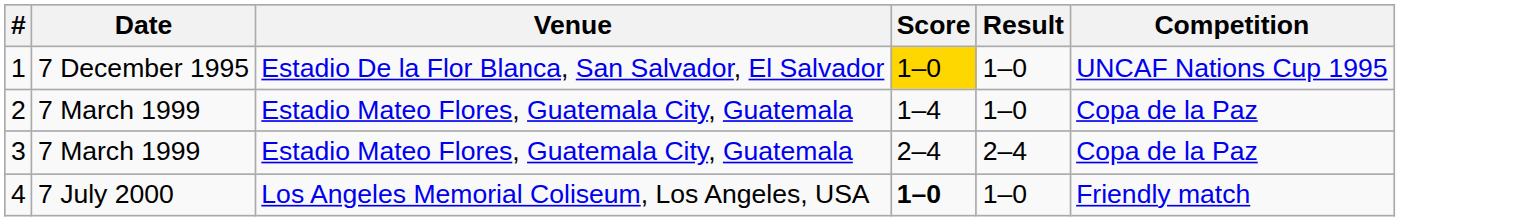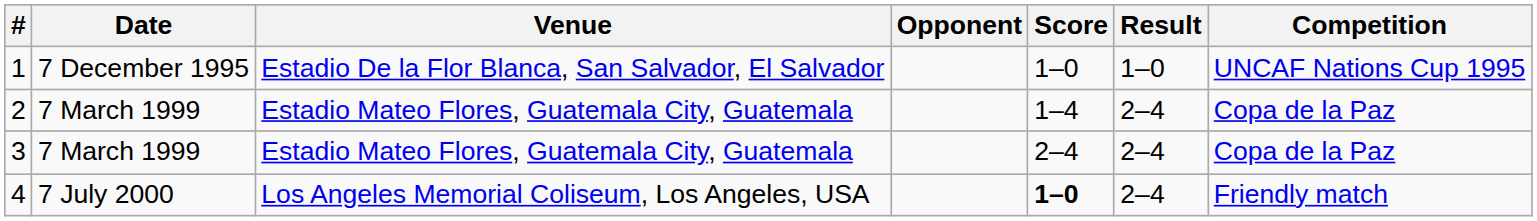+ column: Opponent
1 | Score: gold background -> no background
2 | Result: 1–0 -> 2–4
4 | Result: 1–0 -> 2–4
